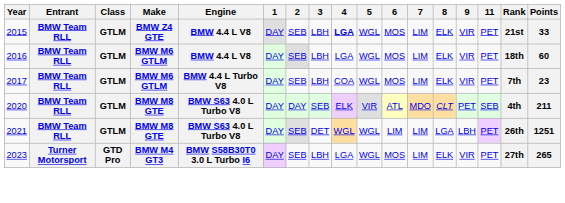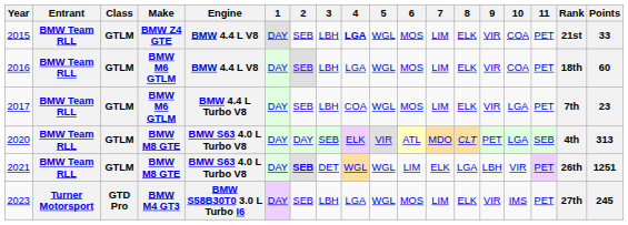+ column: 10 | COA | COA | LGA | LGA | VIR | IMS
2020 | Points: 211 -> 313
2021 | 2: normal -> bold
2021 | 7: LIM -> ELK
2023 | Points: 265 -> 245
